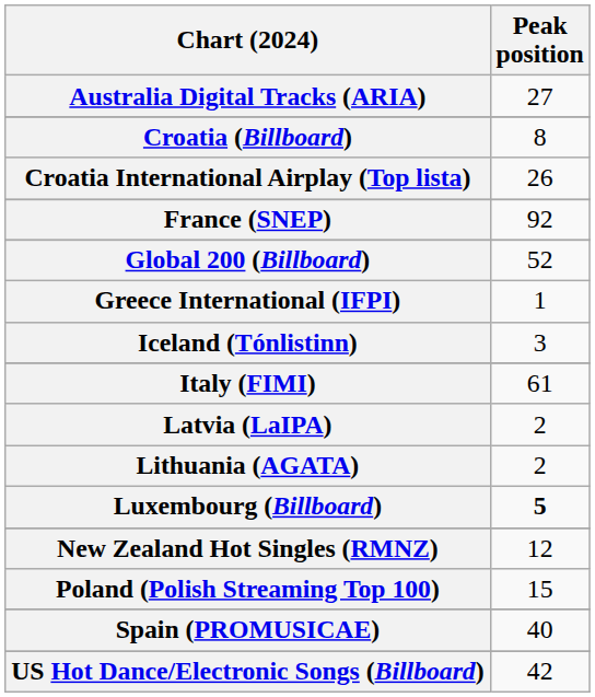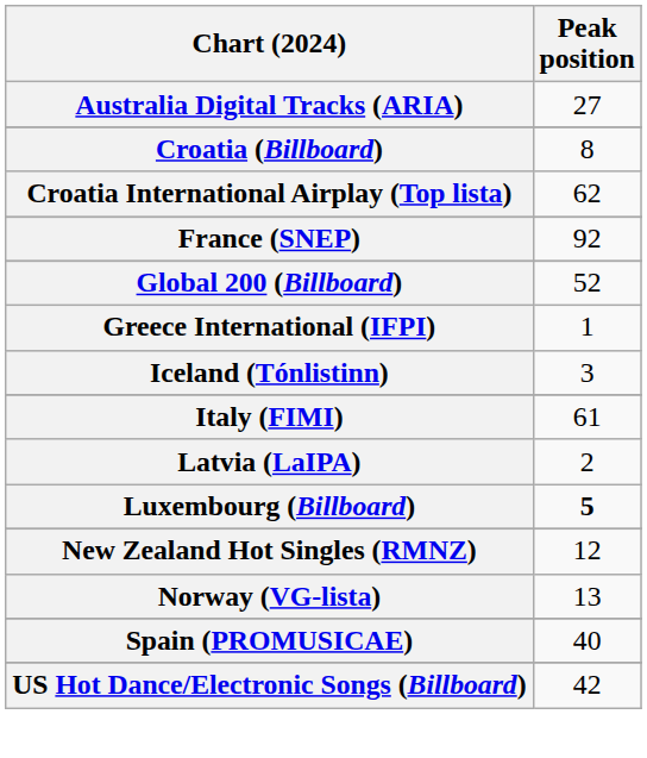Croatia International Airplay (Top lista) | Peak position: 26 -> 62
- row: Lithuania (AGATA) | 2
+ row: Norway (VG-lista) | 13
- row: Poland (Polish Streaming Top 100) | 15
